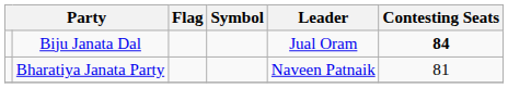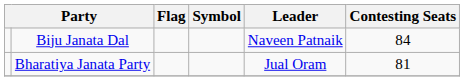Biju Janata Dal | Leader: Jual Oram -> Naveen Patnaik
Biju Janata Dal | Contesting Seats: bold -> normal
Bharatiya Janata Party | Leader: Naveen Patnaik -> Jual Oram
